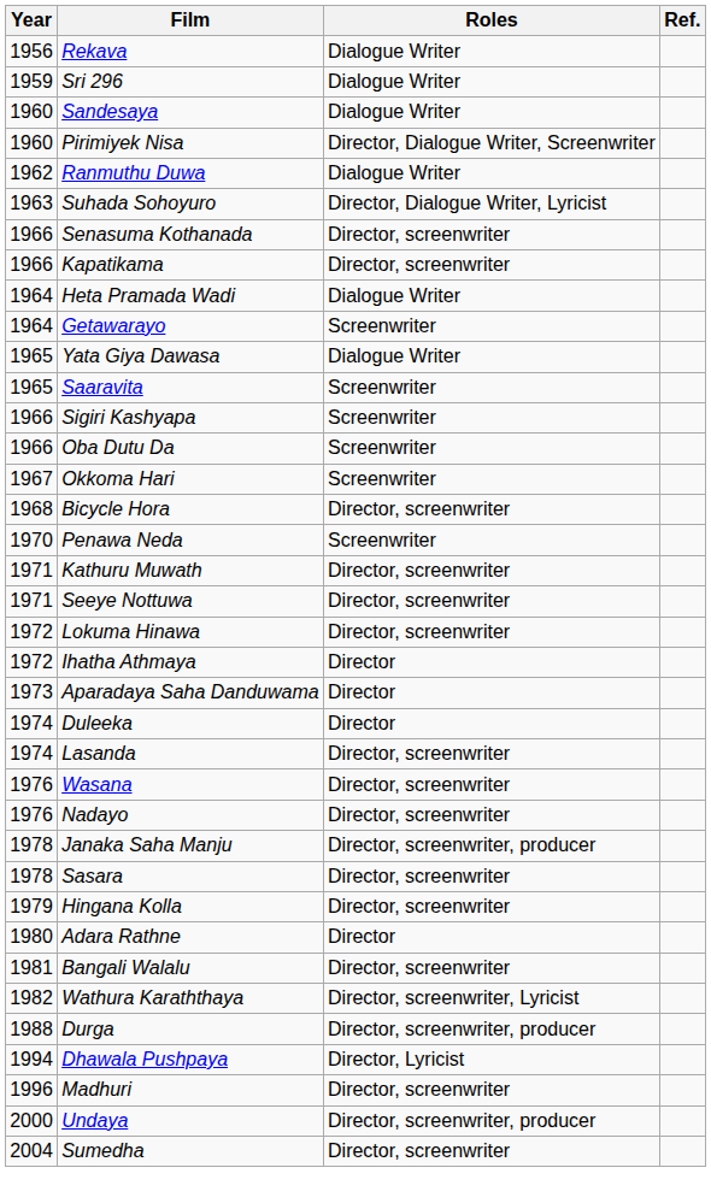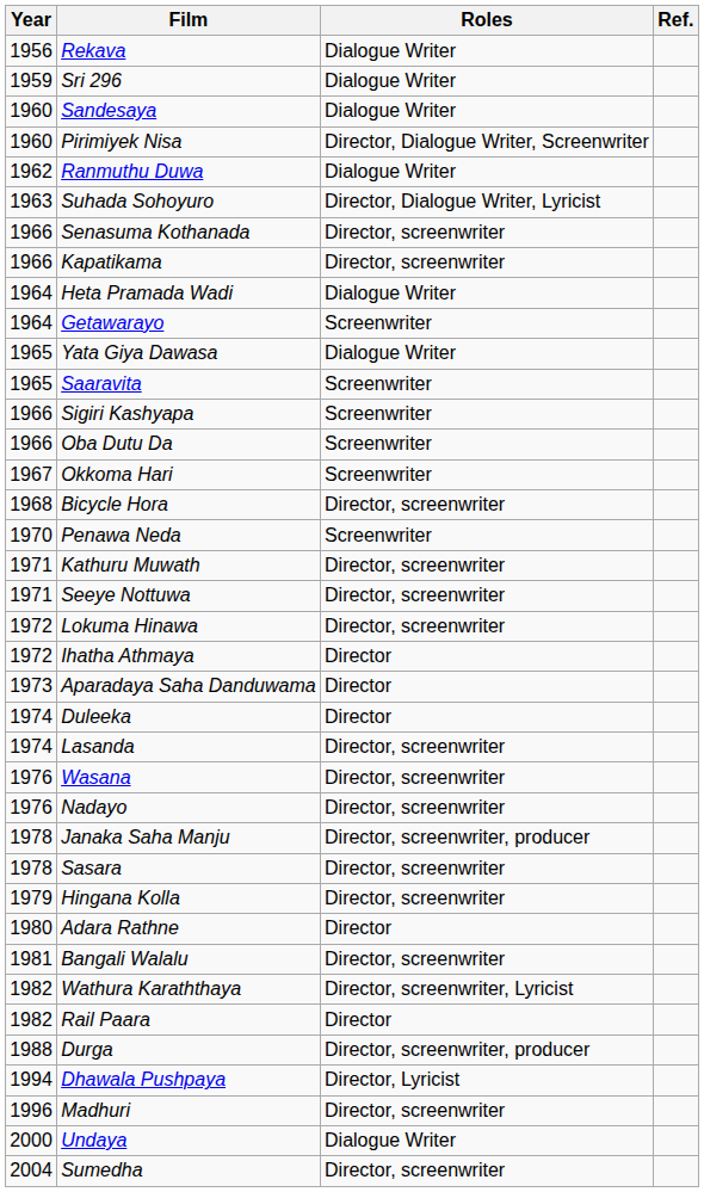+ row: 1982 | Rail Paara | Director
Undaya | Roles: Director, screenwriter, producer -> Dialogue Writer
